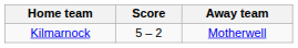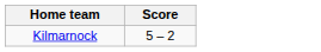- column: Away team | Motherwell
